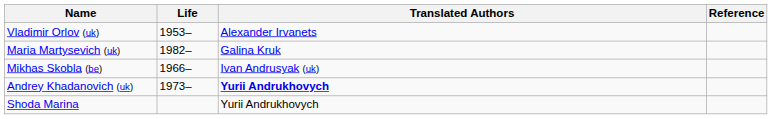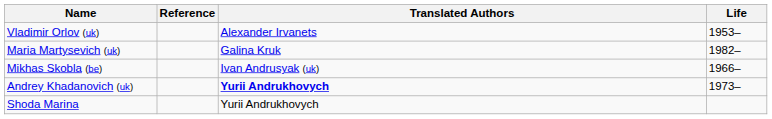columns swapped: Life <-> Reference
